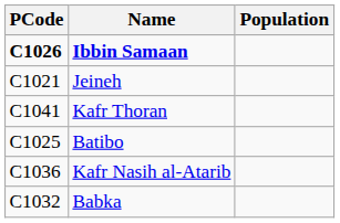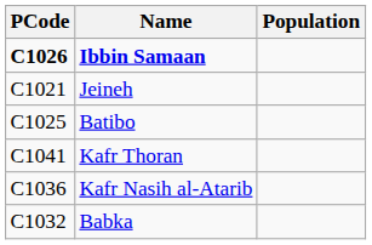rows swapped: Batibo <-> Kafr Thoran
